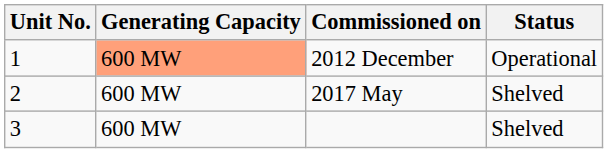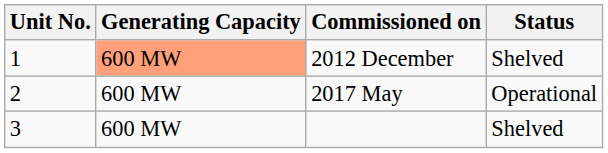2012 December | Status: Operational -> Shelved
2017 May | Status: Shelved -> Operational
